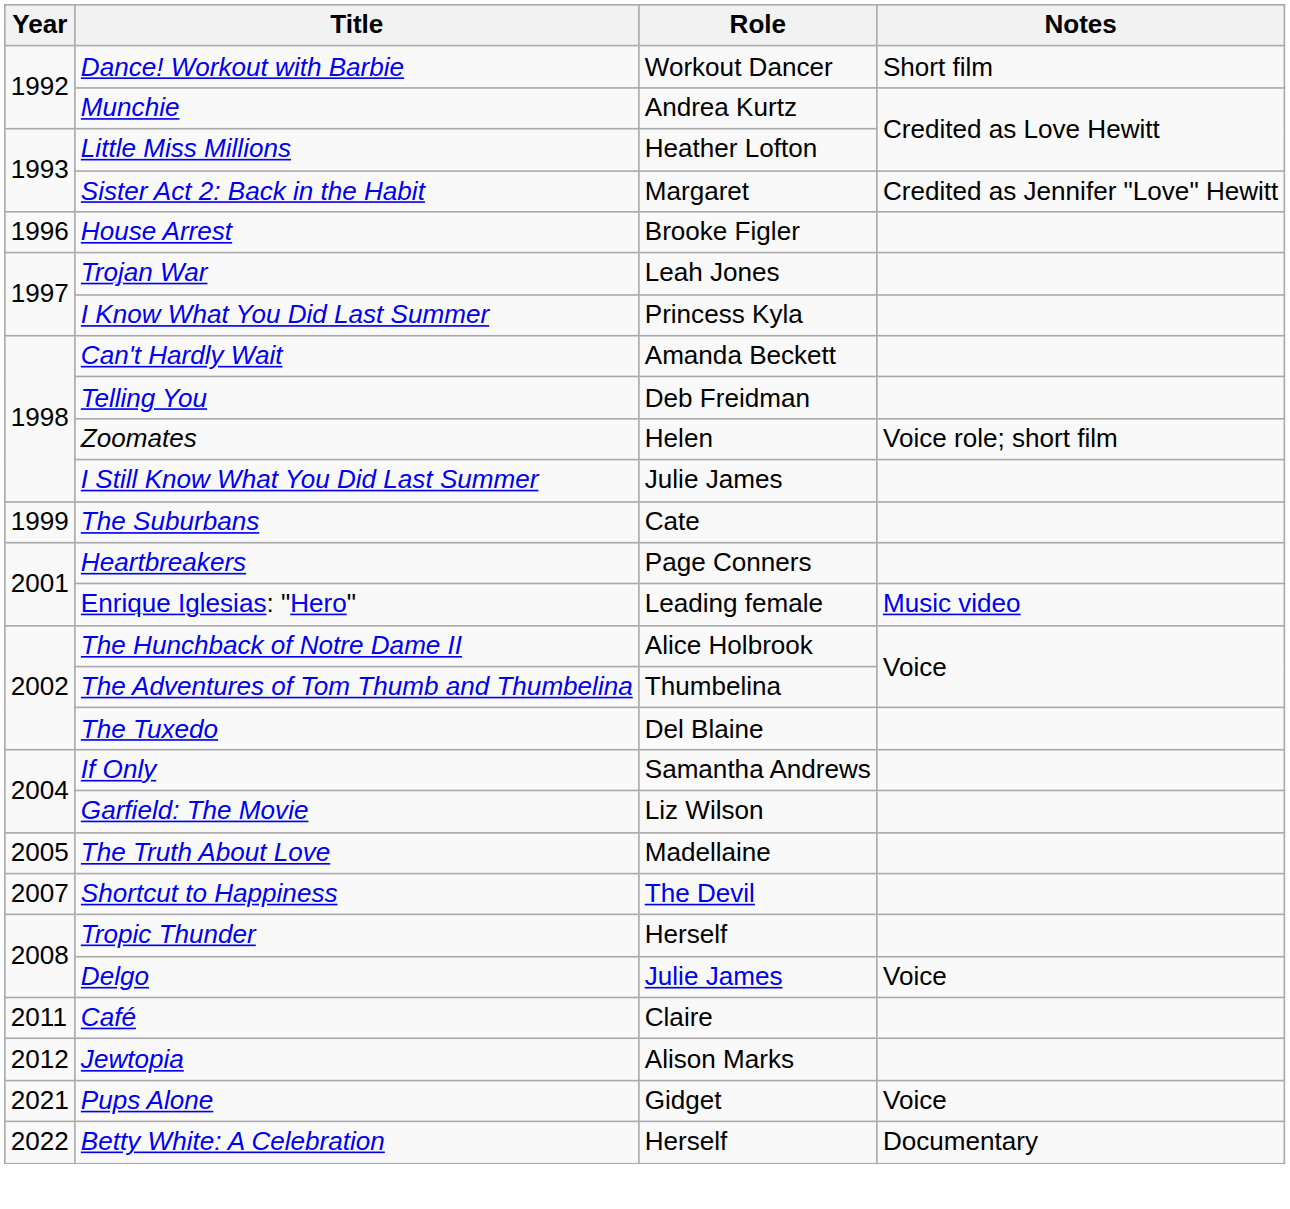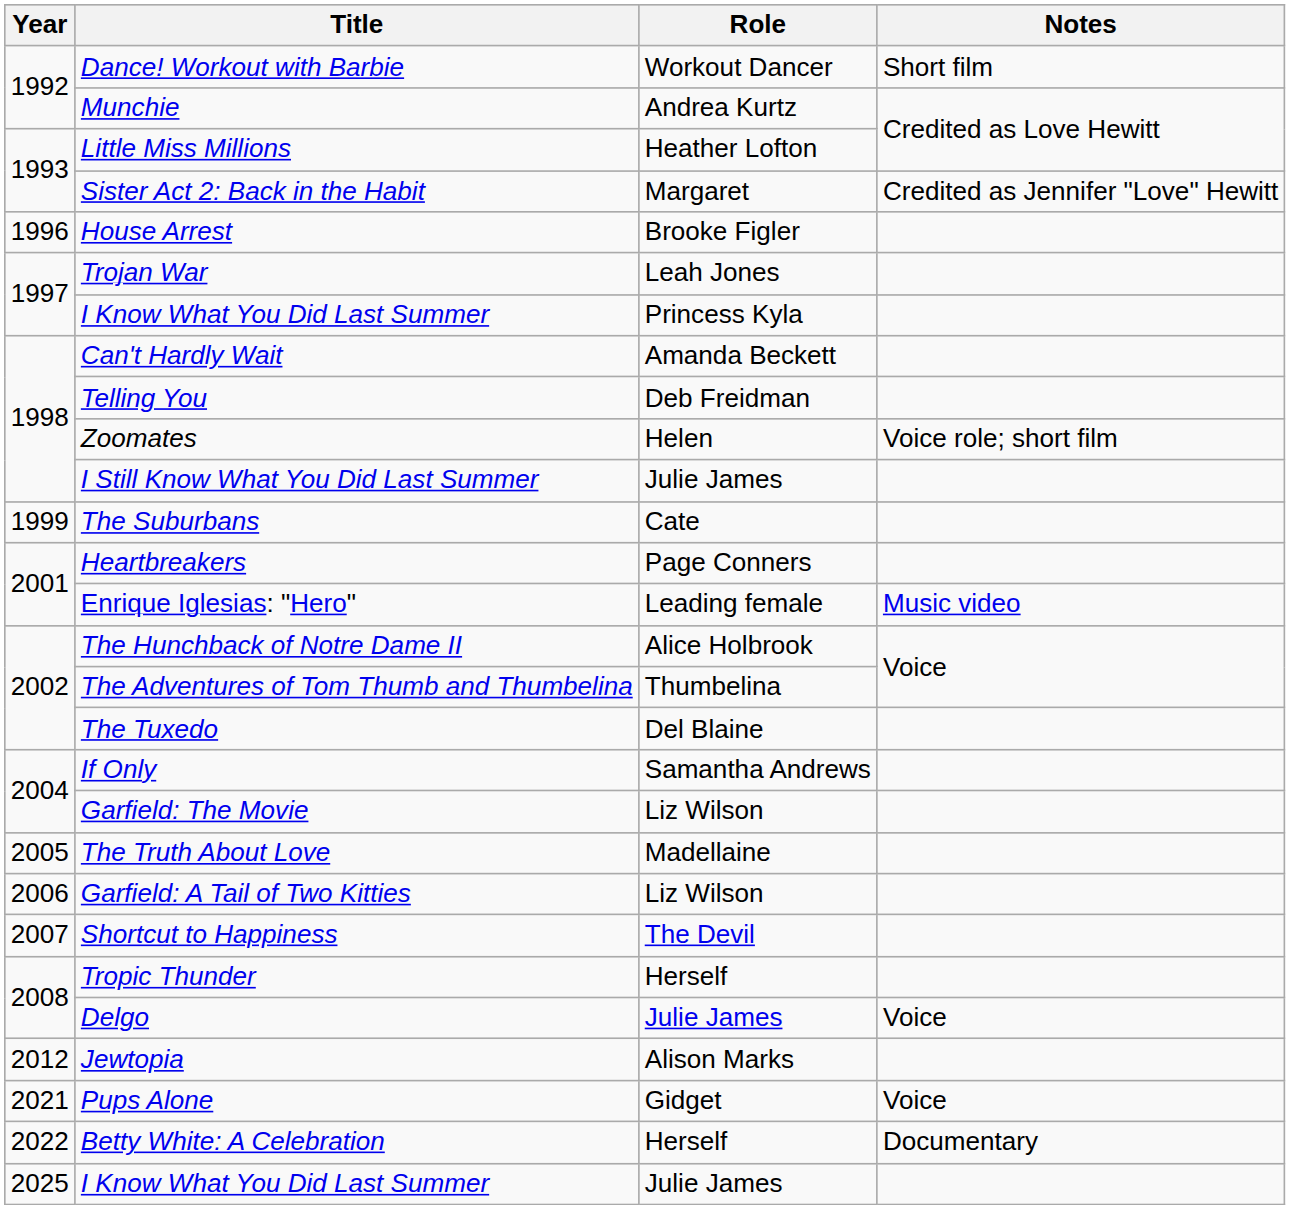+ row: 2006 | Garfield: A Tail of Two Kitties | Liz Wilson
- row: 2011 | Café | Claire
+ row: 2025 | I Know What You Did Last Summer | Julie James
